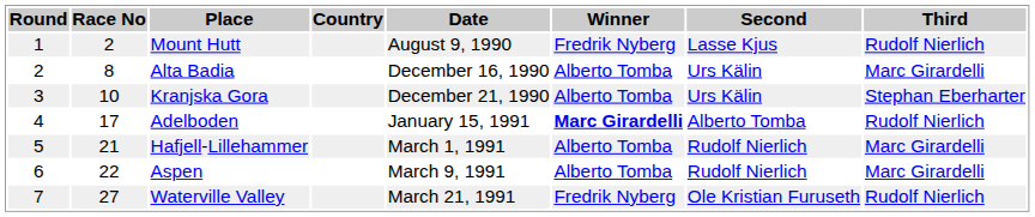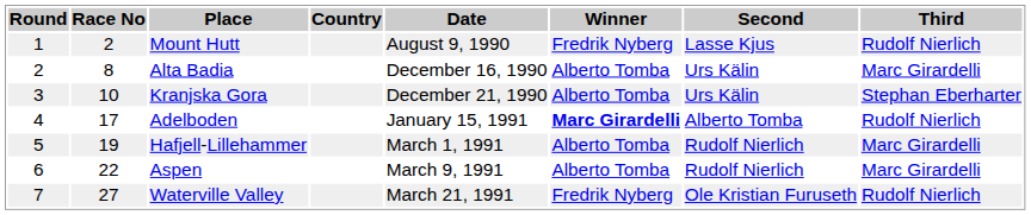Hafjell-Lillehammer | Race No: 21 -> 19
